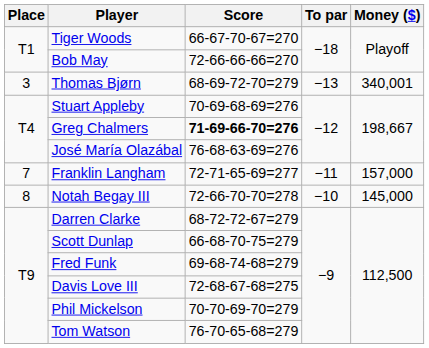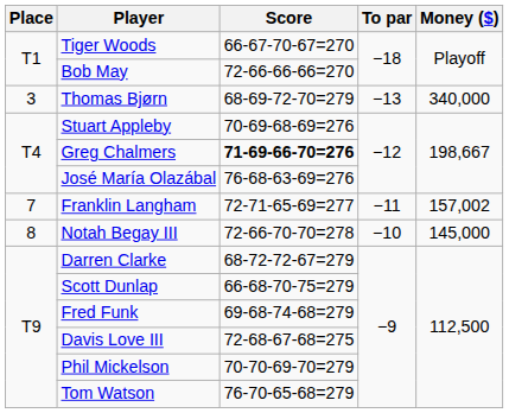Thomas Bjørn | Money ($): 340,001 -> 340,000
Franklin Langham | Money ($): 157,000 -> 157,002
